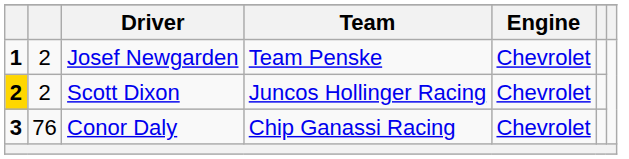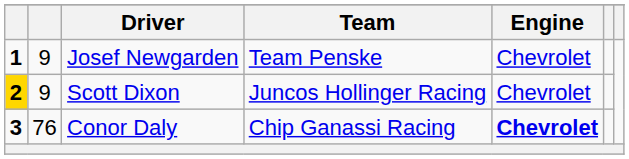Josef Newgarden | column 2: 2 -> 9
Scott Dixon | column 2: 2 -> 9
Conor Daly | Engine: normal -> bold
